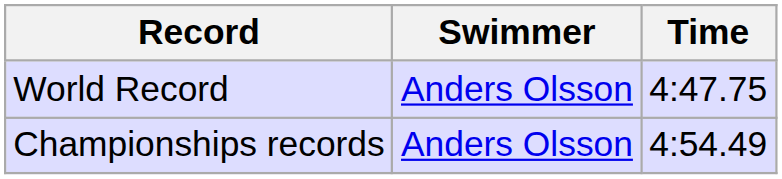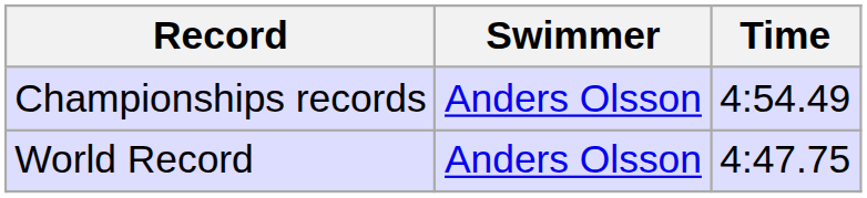rows swapped: World Record <-> Championships records
